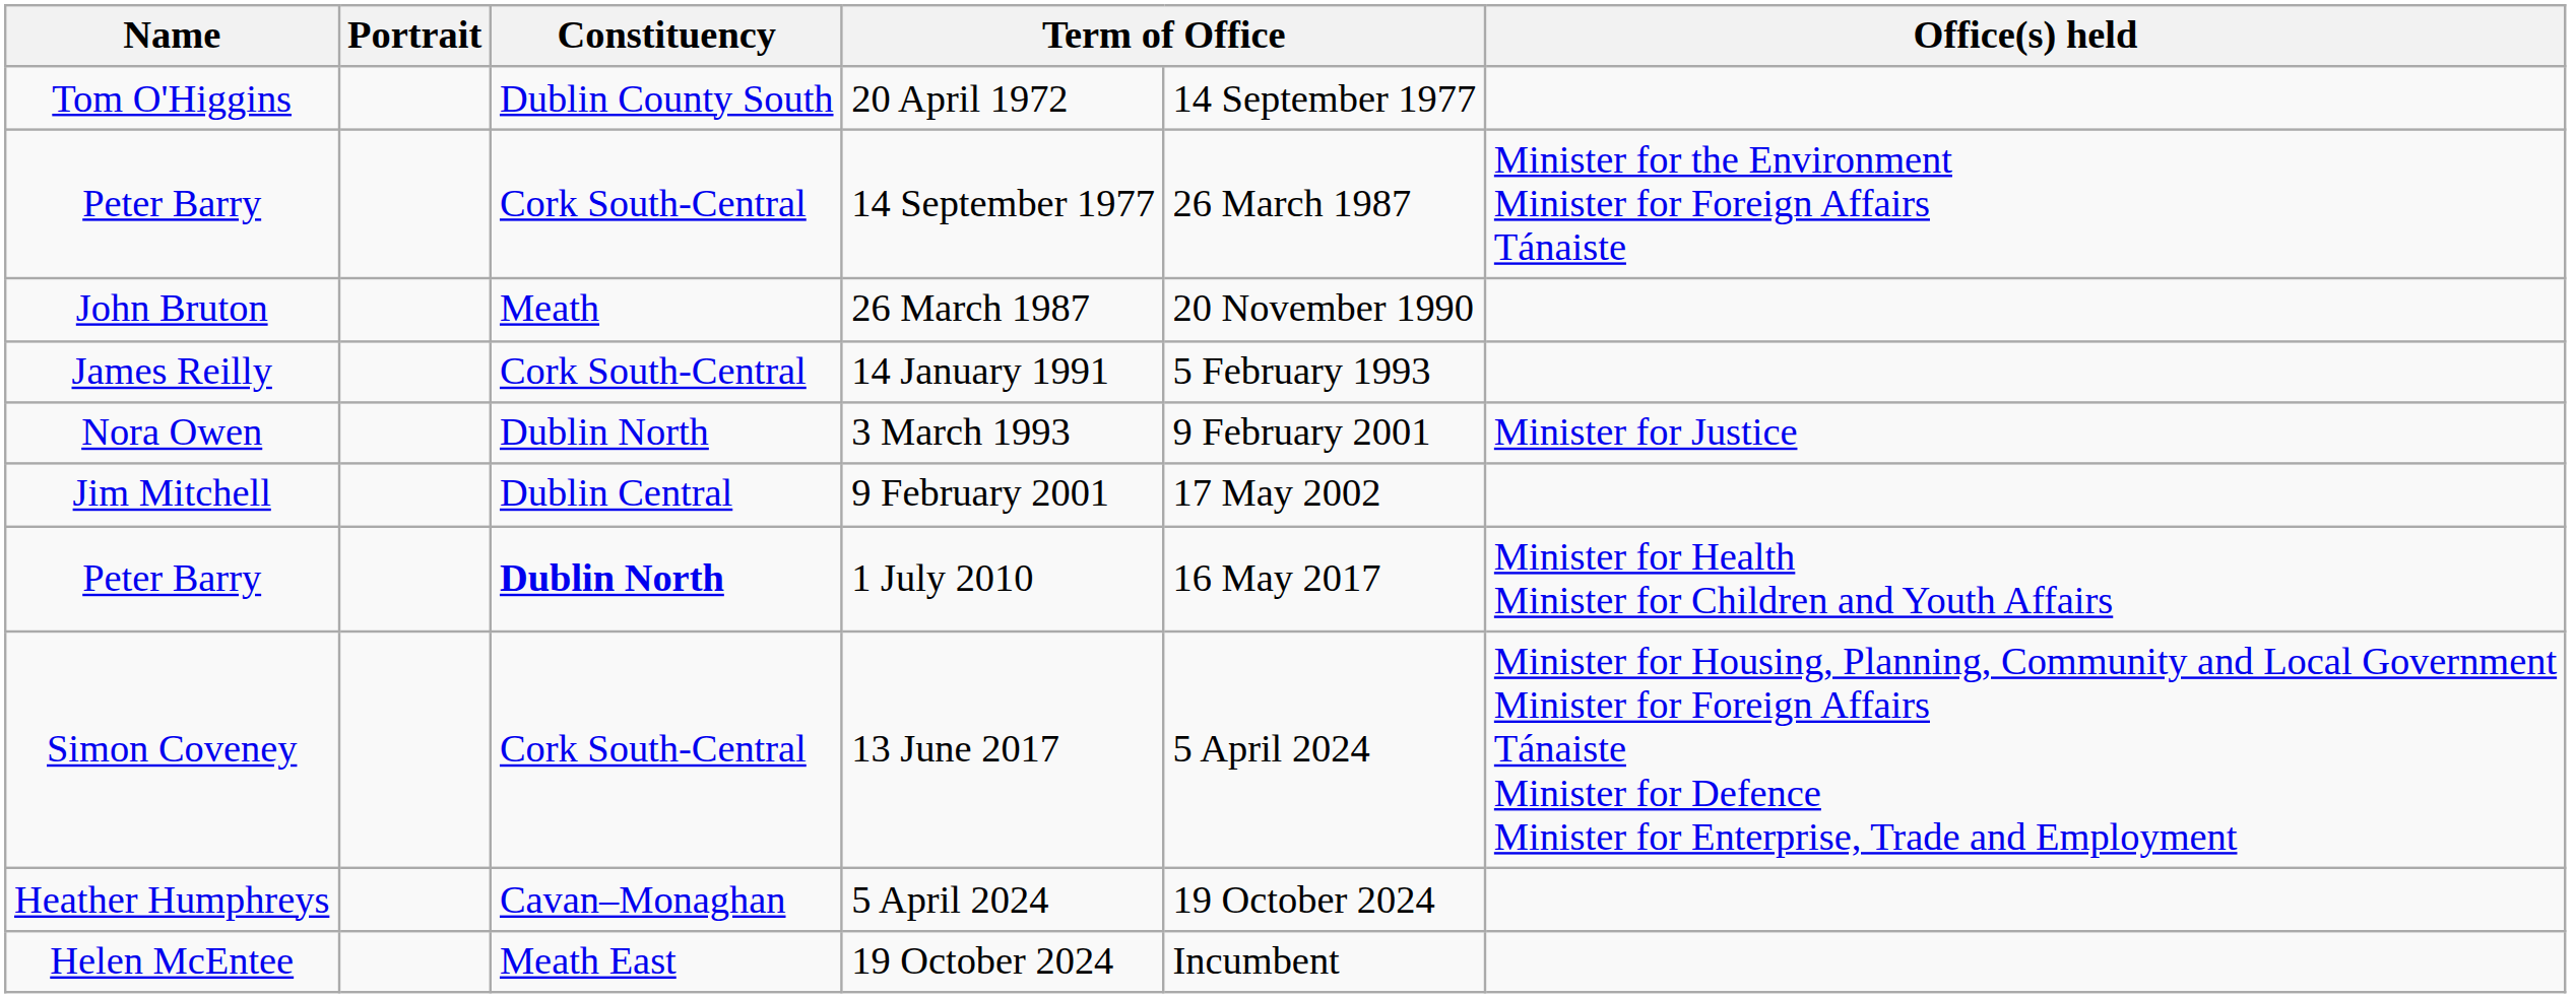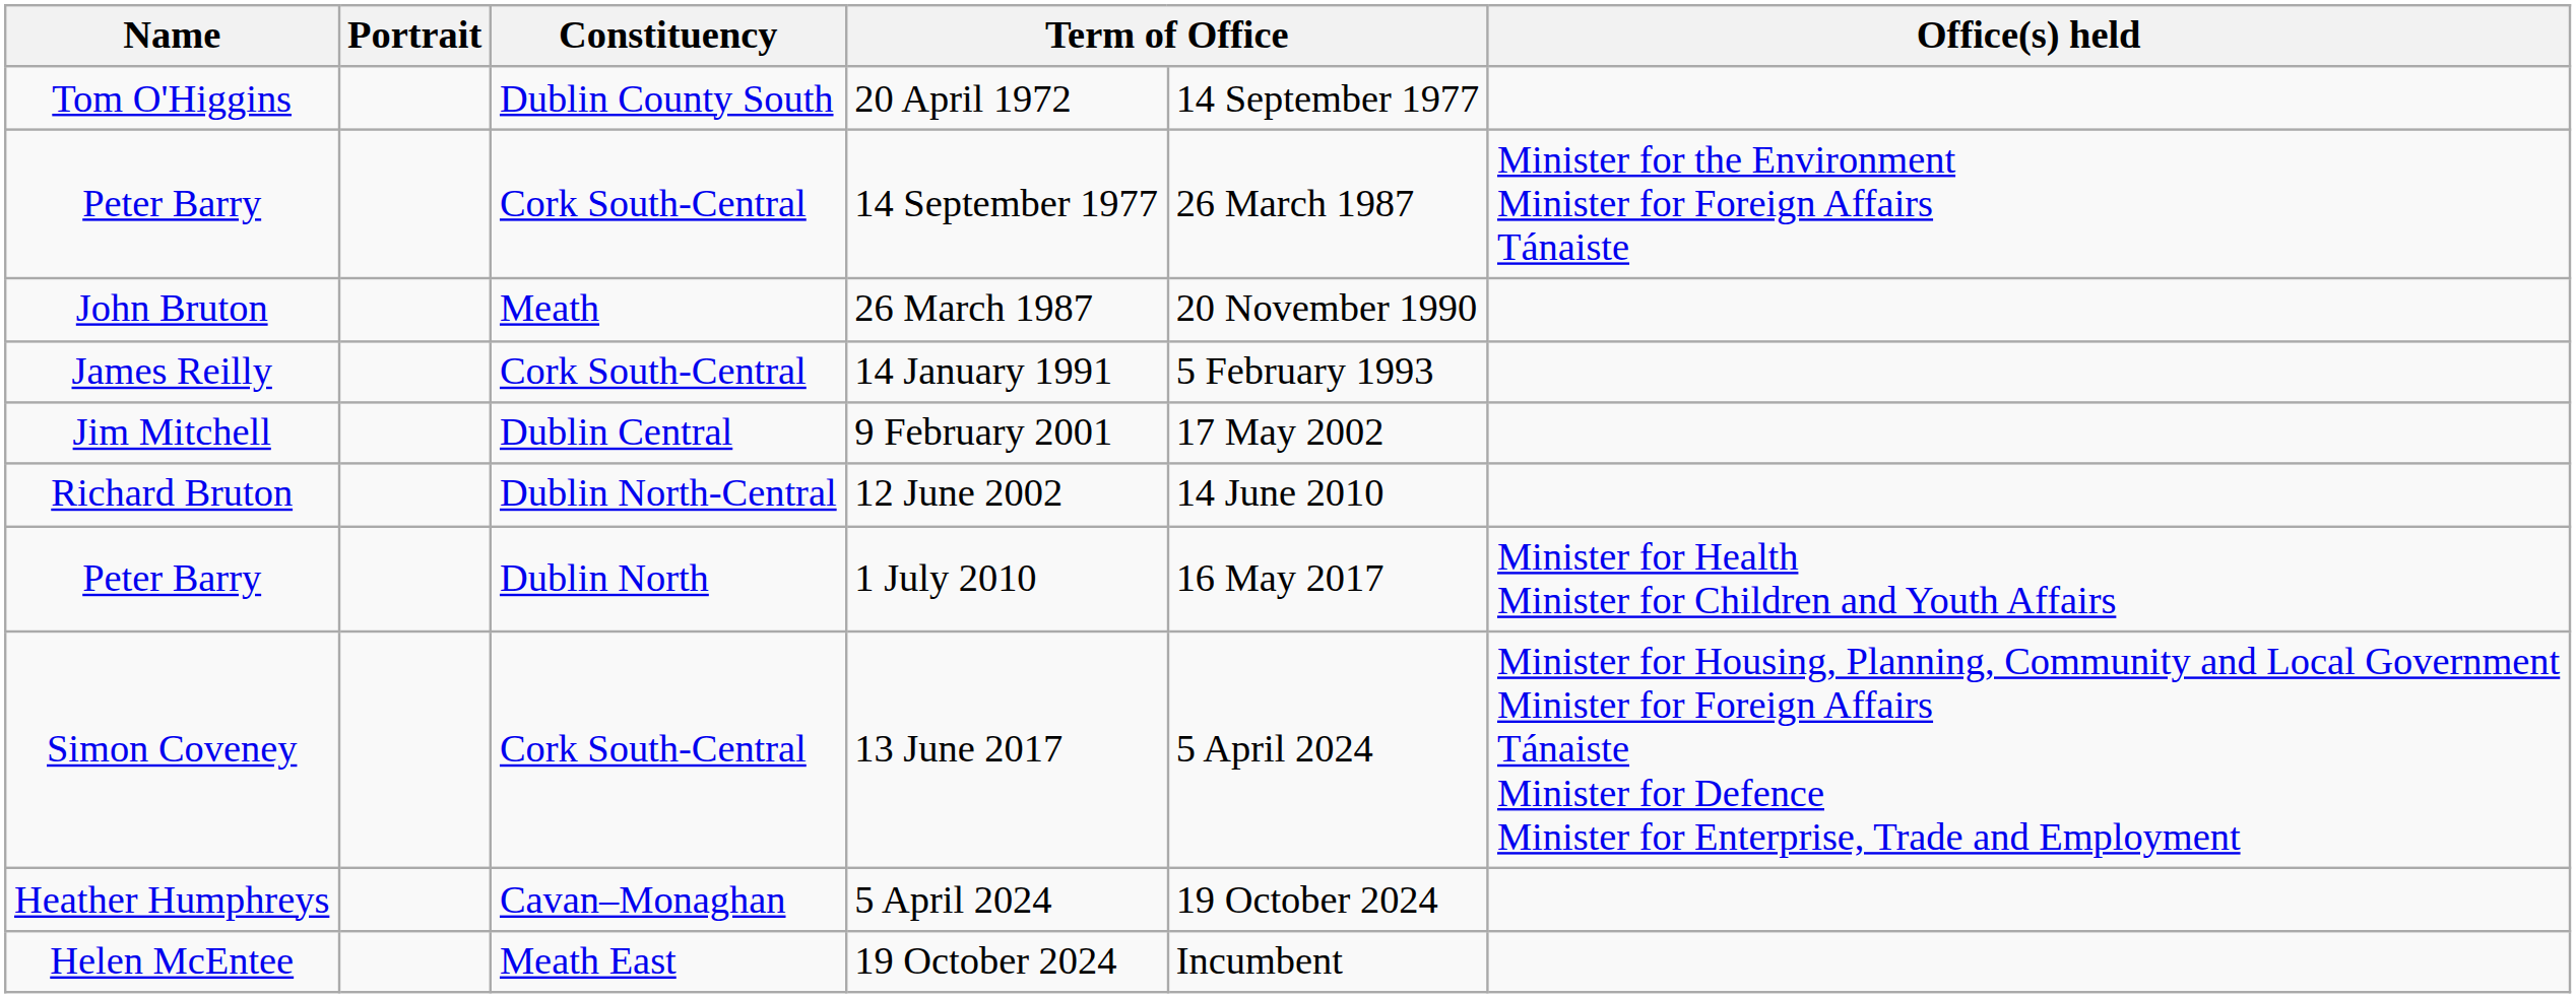- row: Nora Owen | Dublin North | 3 March 1993 | 9 February 2001 | Minister for Justice
+ row: Richard Bruton | Dublin North-Central | 12 June 2002 | 14 June 2010
1 July 2010 | Constituency: bold -> normal
